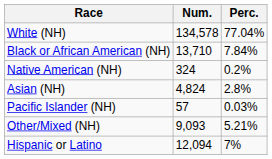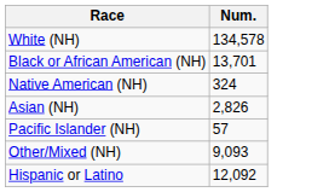- column: Perc. | 77.04% | 7.84% | 0.2% | 2.8% | 0.03% | 5.21% | 7%
Black or African American (NH) | Num.: 13,710 -> 13,701
Asian (NH) | Num.: 4,824 -> 2,826
Hispanic or Latino | Num.: 12,094 -> 12,092
